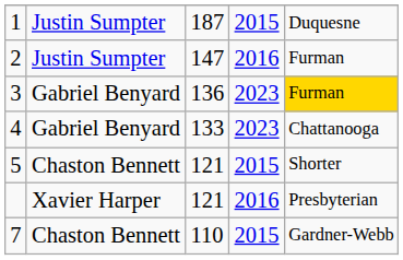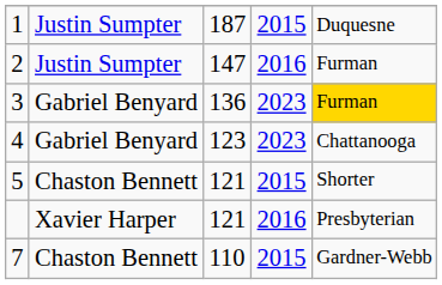4 | column 3: 133 -> 123
